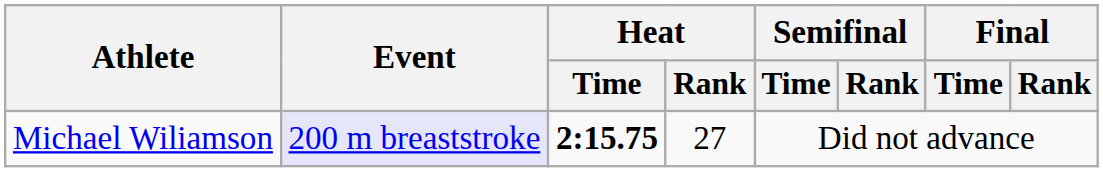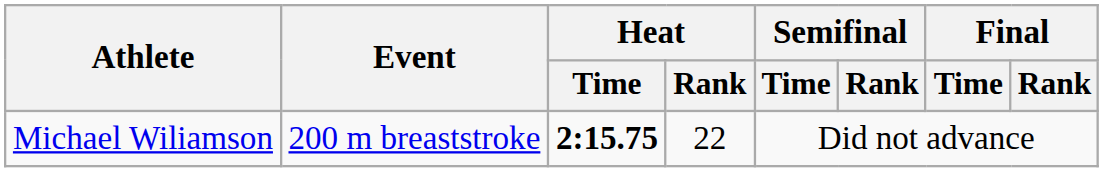Michael Wiliamson | Event: lavender background -> no background
Michael Wiliamson | Heat / Rank: 27 -> 22
